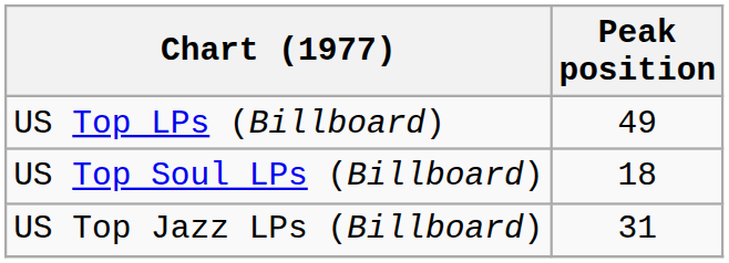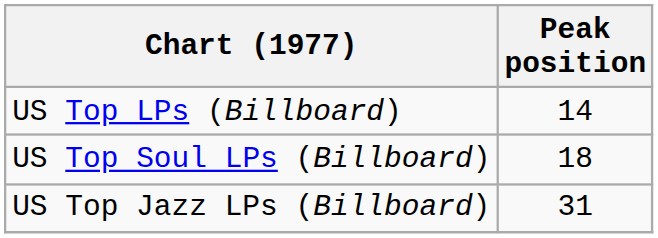US Top LPs (Billboard) | Peak position: 49 -> 14
